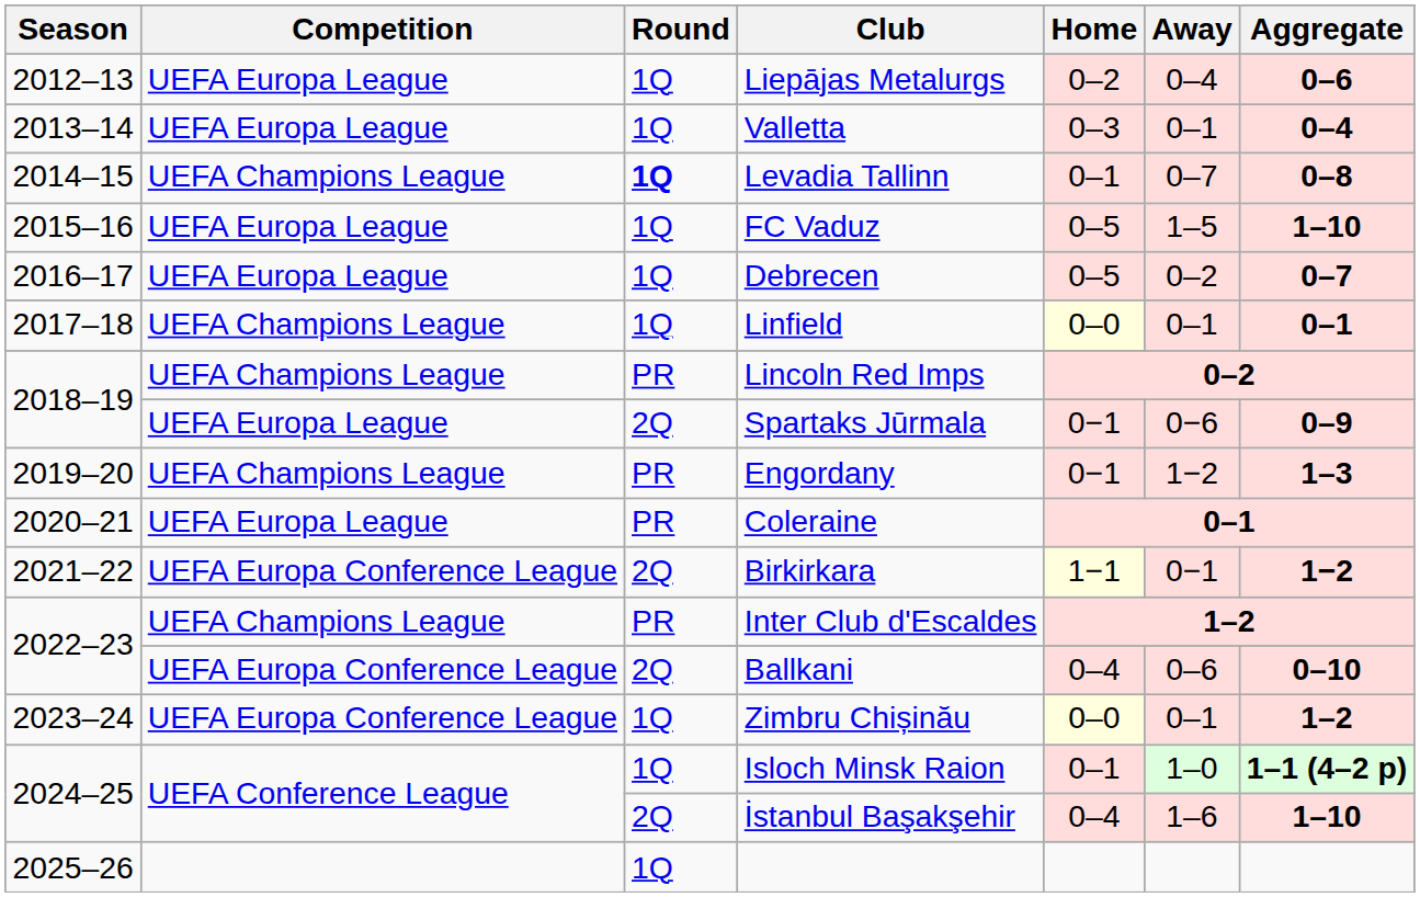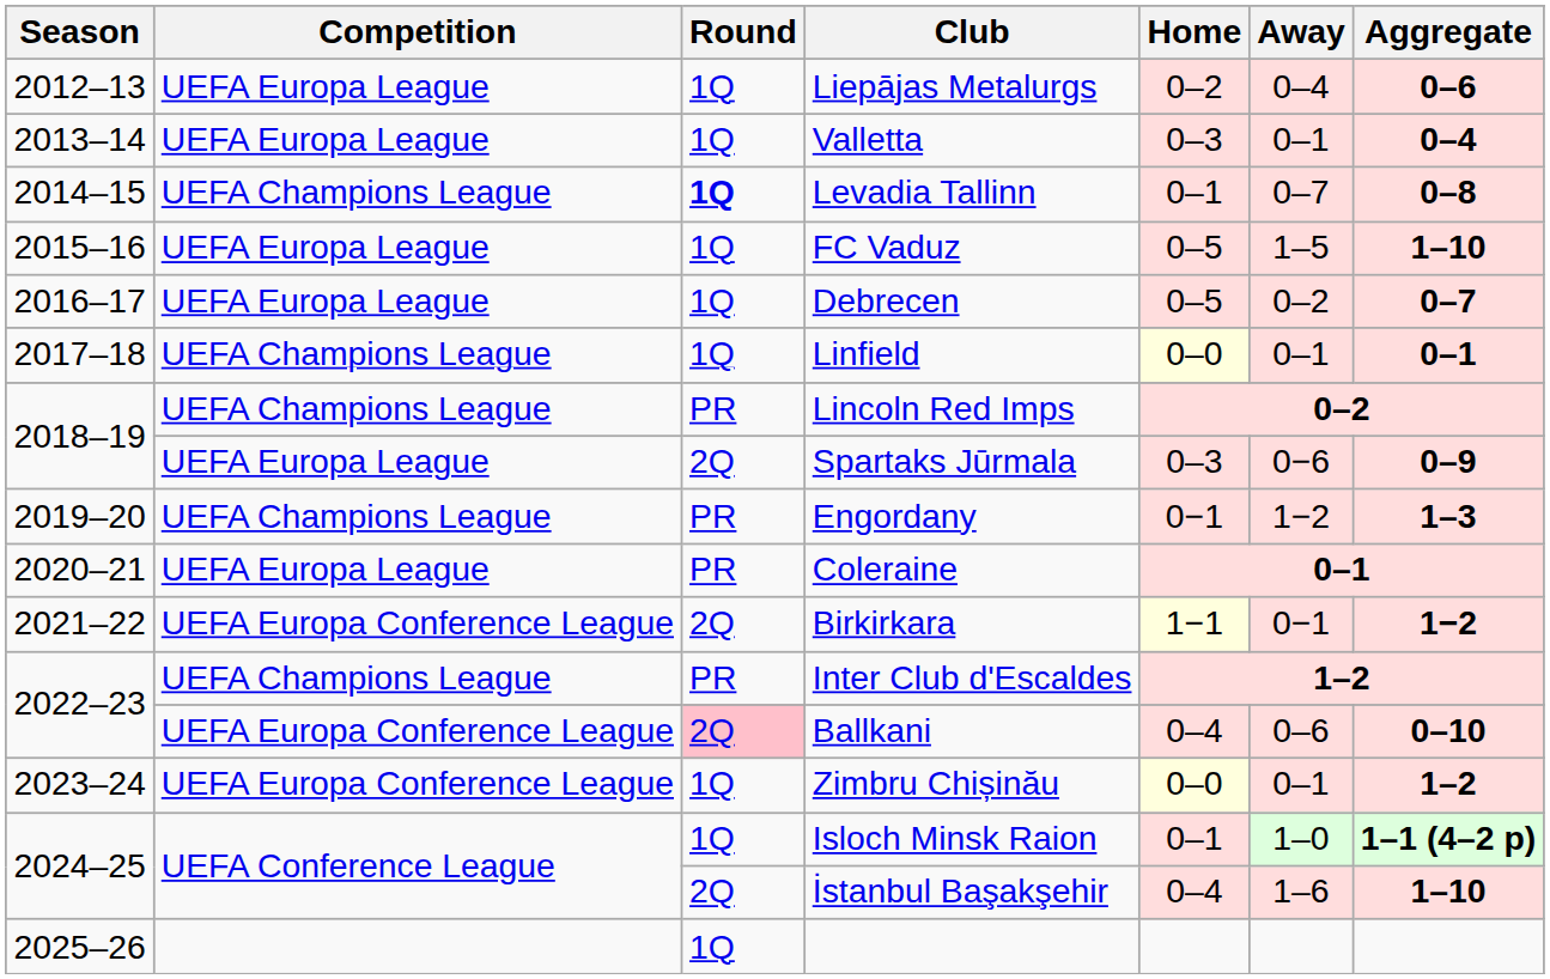Spartaks Jūrmala | Home: 0−1 -> 0–3
Ballkani | Round: no background -> pink background
